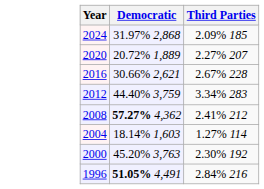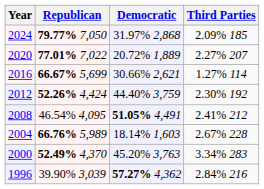+ column: Republican | 79.77% 7,050 | 77.01% 7,022 | 66.67% 5,699 | 52.26% 4,424 | 46.54% 4,095 | 66.76% 5,989 | 52.49% 4,370 | 39.90% 3,039
2016 | Third Parties: 2.67% 228 -> 1.27% 114
2012 | Third Parties: 3.34% 283 -> 2.30% 192
2008 | Democratic: 57.27% 4,362 -> 51.05% 4,491
2004 | Third Parties: 1.27% 114 -> 2.67% 228
2000 | Third Parties: 2.30% 192 -> 3.34% 283
1996 | Democratic: 51.05% 4,491 -> 57.27% 4,362
